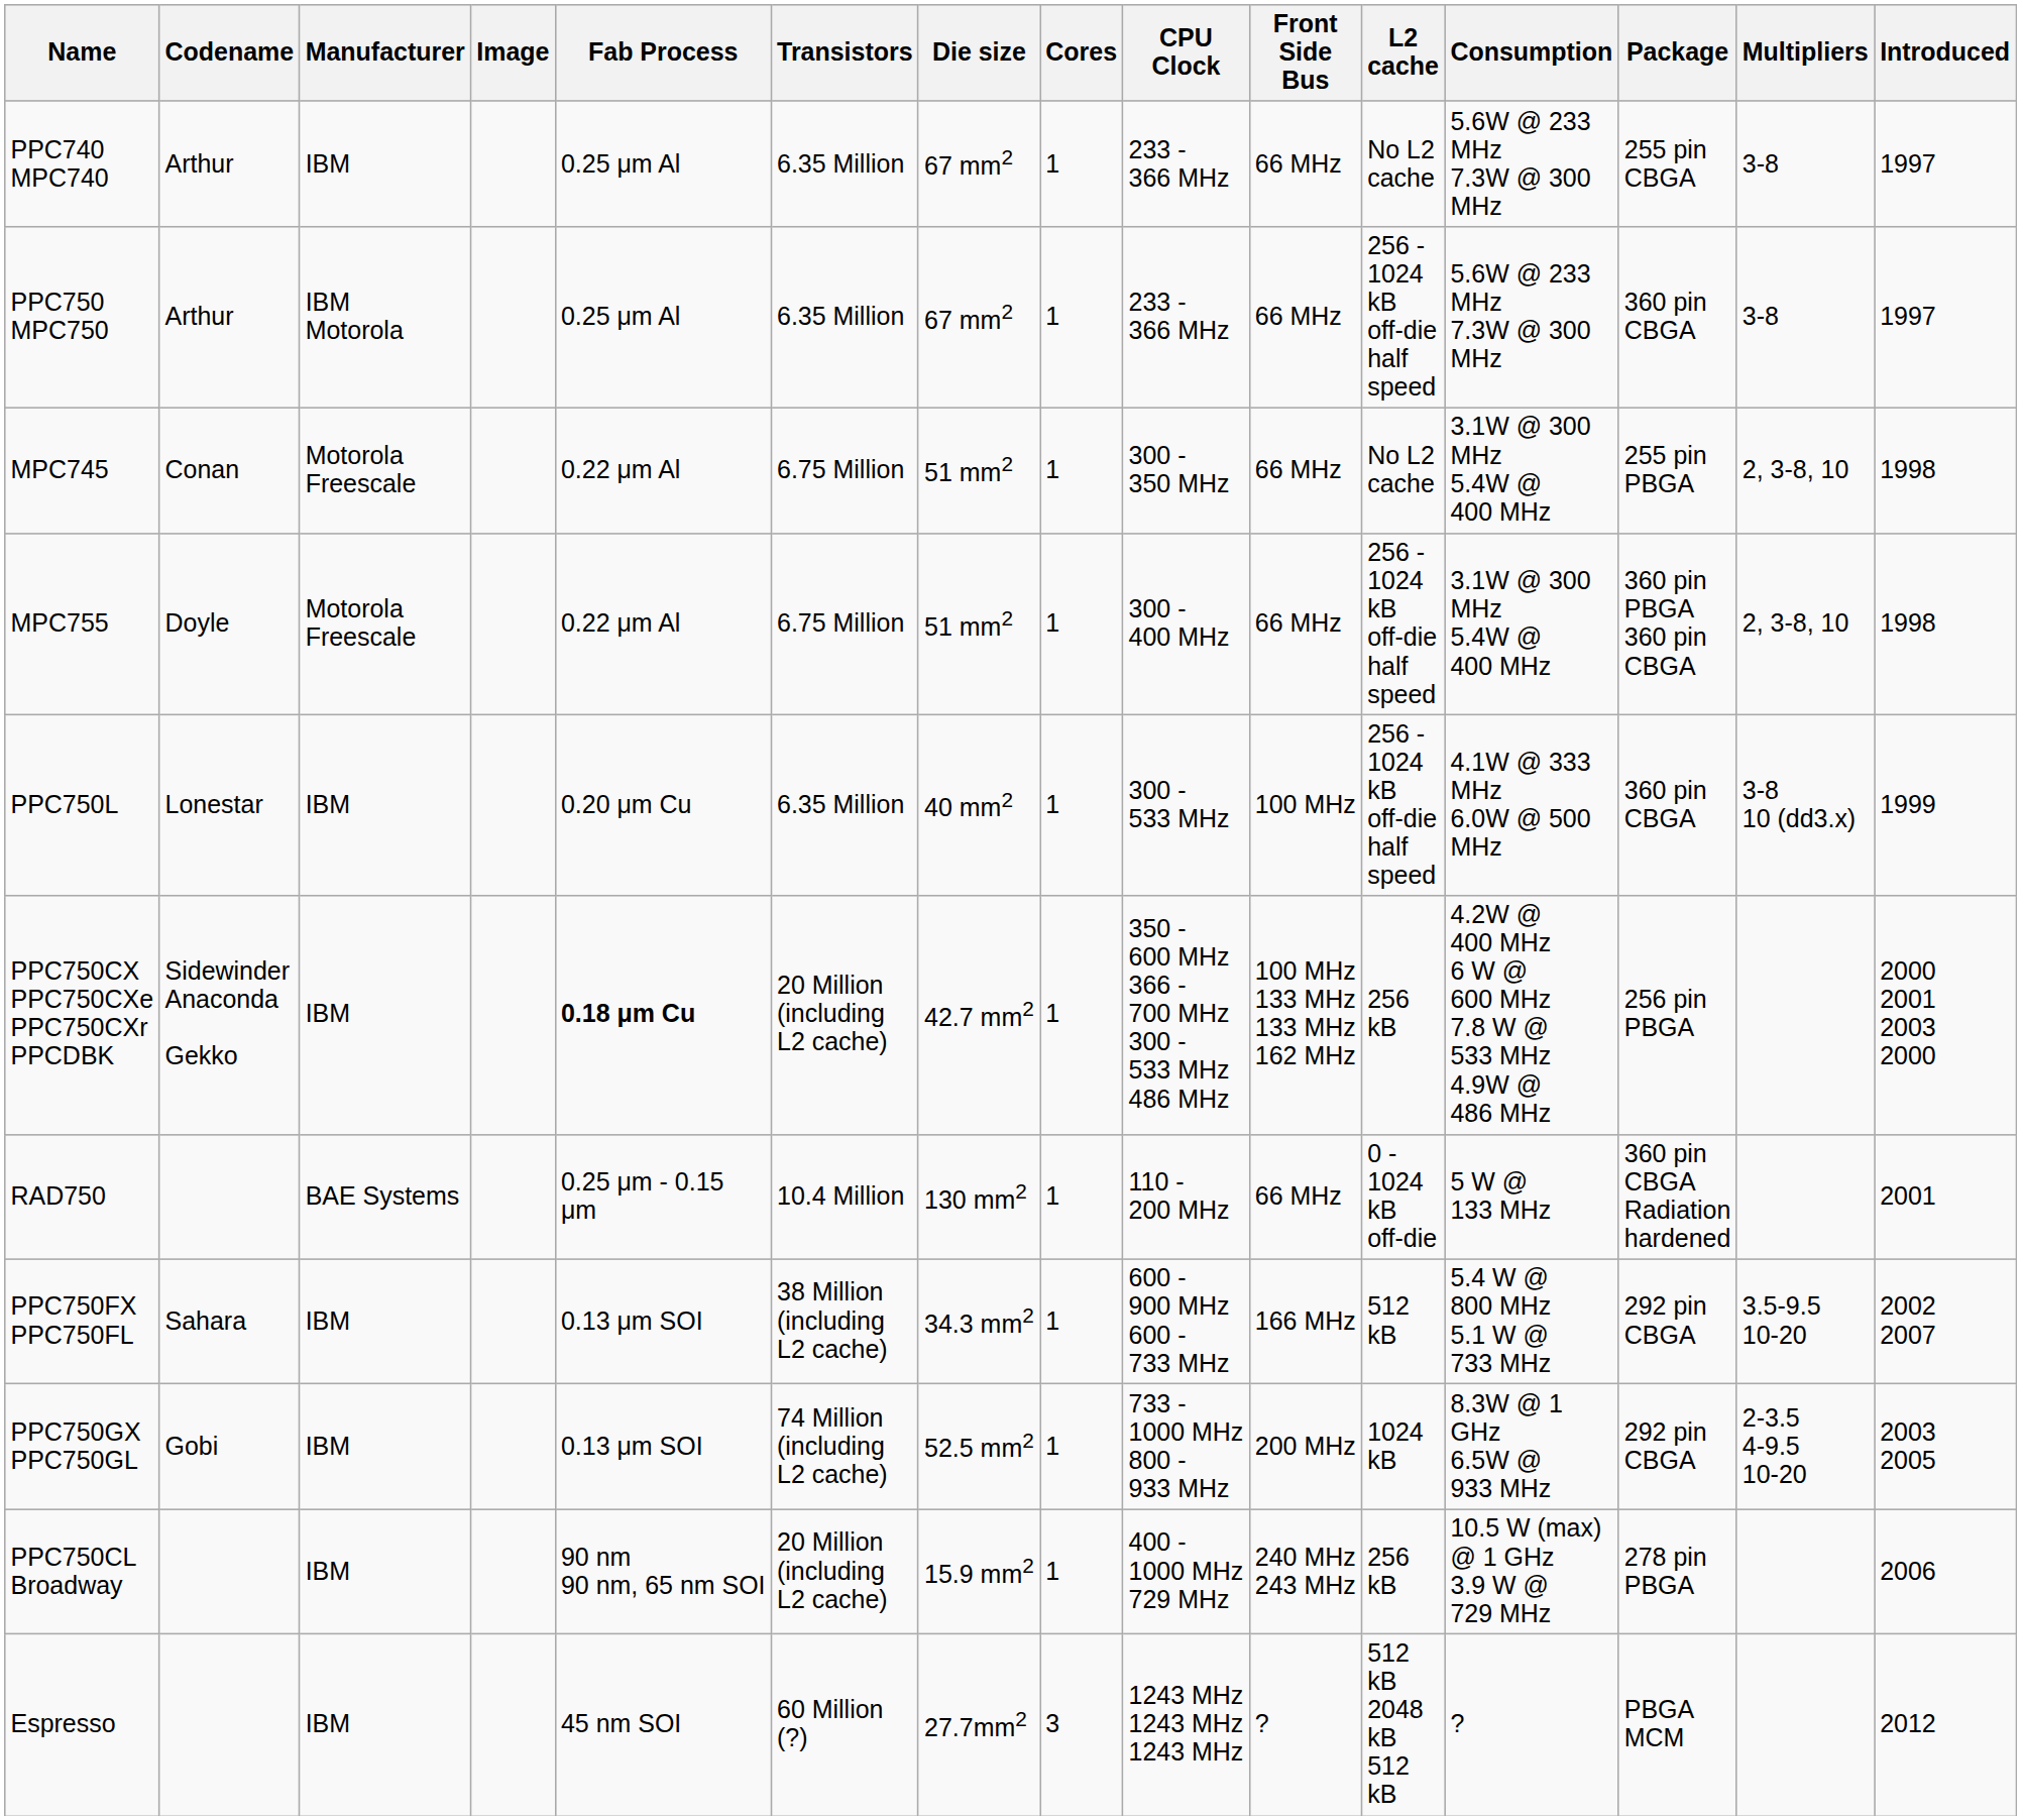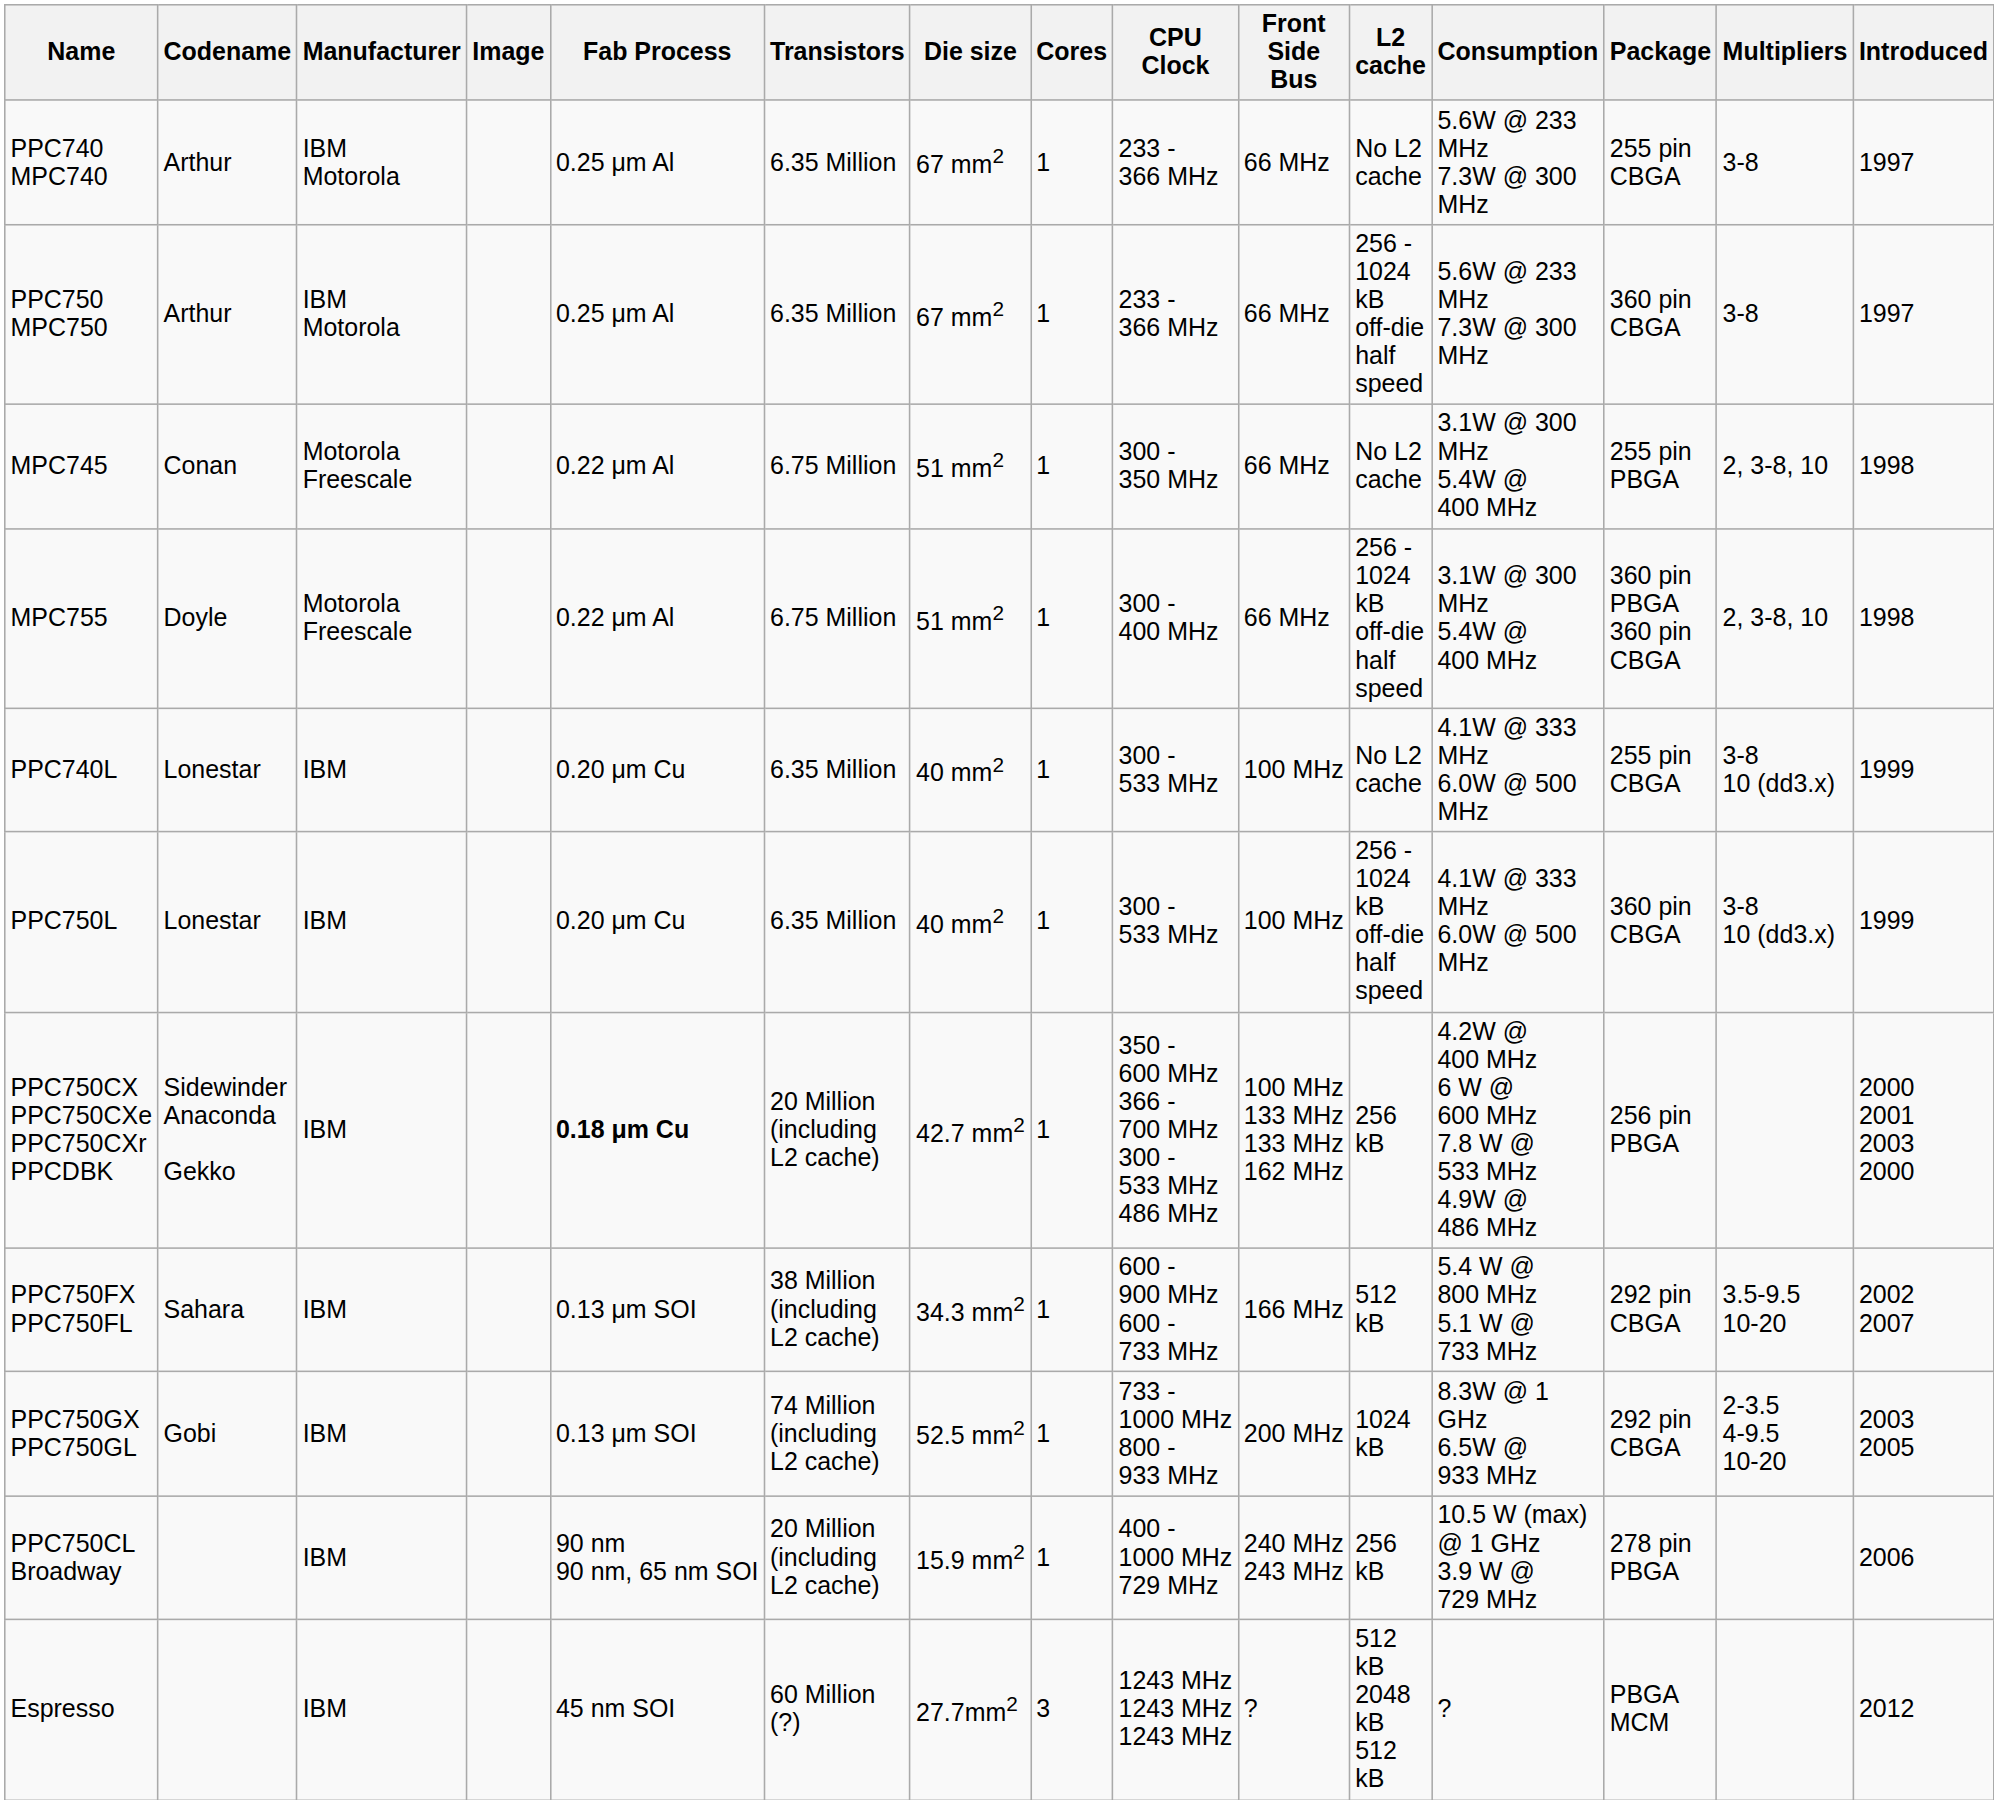PPC740 MPC740 | Manufacturer: IBM -> IBM Motorola
+ row: PPC740L | Lonestar | IBM | 0.20 μm Cu | 6.35 Million | 40 mm2 | 1 | 300 - 533 MHz | 100 MHz | No L2 cache | 4.1W @ 333 MHz 6.0W @ 500 MHz | 255 pin CBGA | 3-8 10 (dd3.x) | 1999
- row: RAD750 | BAE Systems | 0.25 μm - 0.15 μm | 10.4 Million | 130 mm2 | 1 | 110 - 200 MHz | 66 MHz | 0 - 1024 kB off-die | 5 W @ 133 MHz | 360 pin CBGA Radiation hardened | 2001
